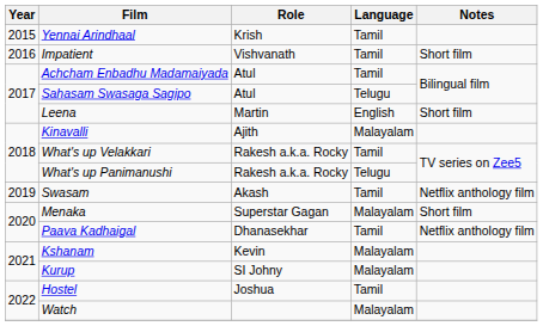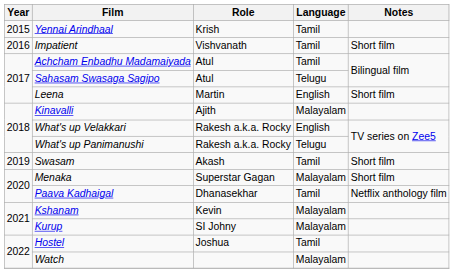What's up Velakkari | Language: Tamil -> English
Swasam | Notes: Netflix anthology film -> Short film
